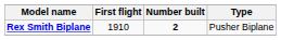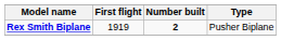Rex Smith Biplane | First flight: 1910 -> 1919
